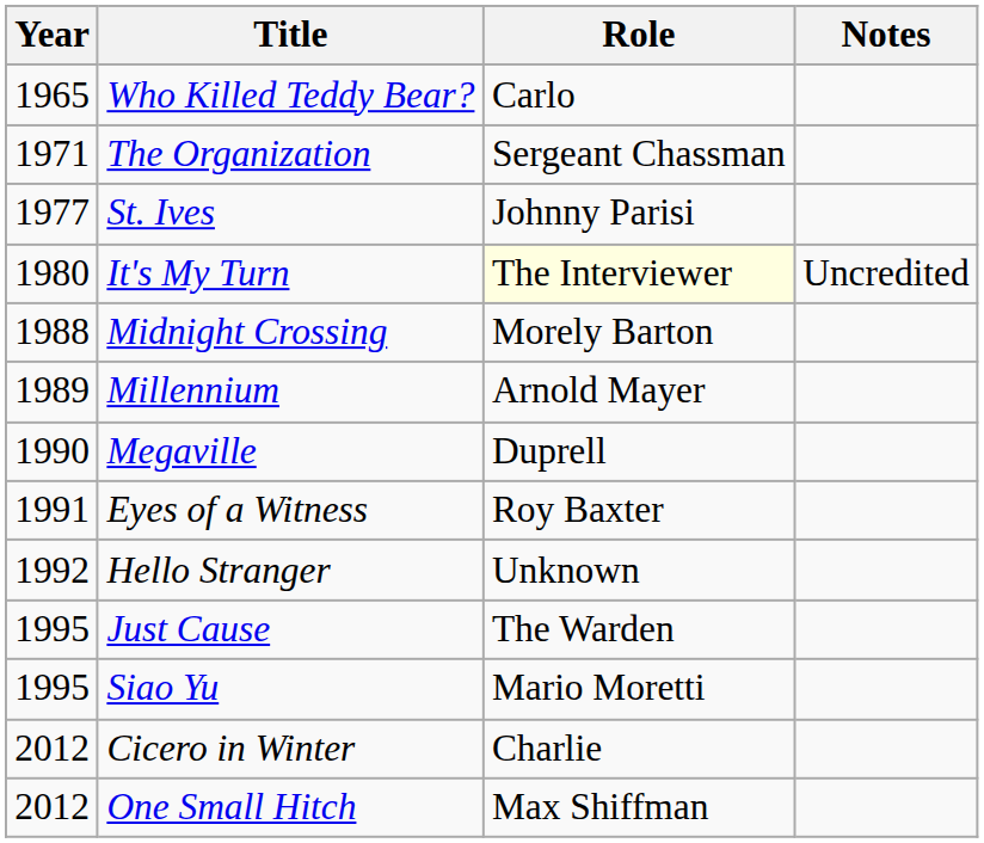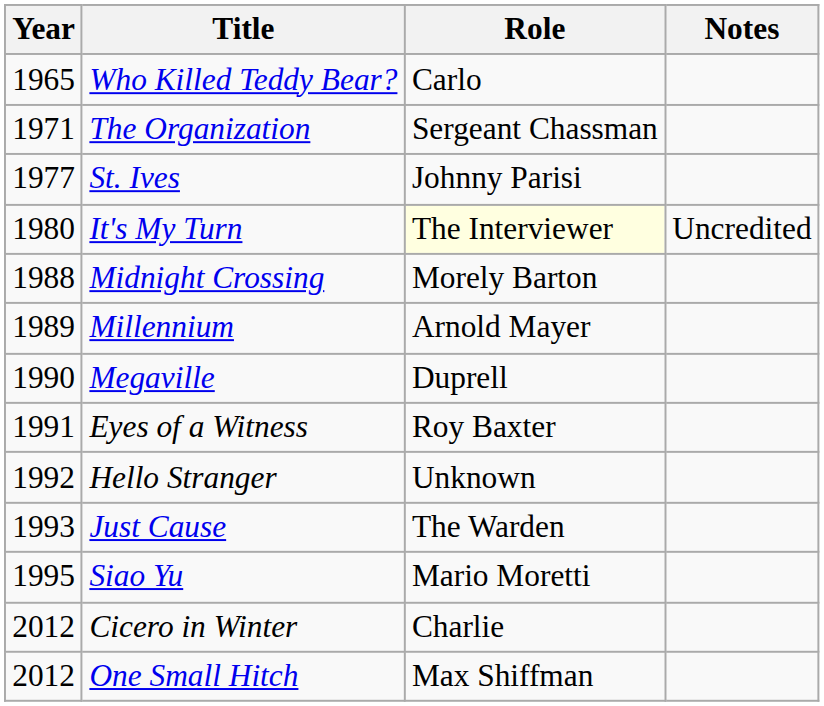Just Cause | Year: 1995 -> 1993
